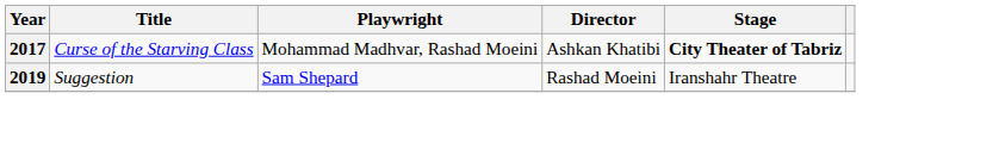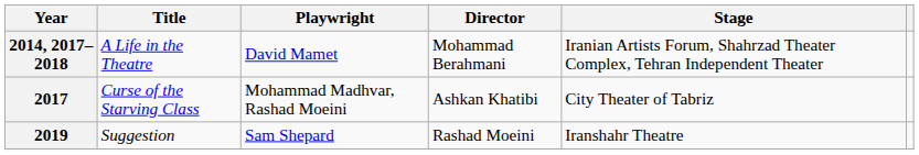+ row: 2014, 2017–2018 | A Life in the Theatre | David Mamet | Mohammad Berahmani | Iranian Artists Forum, Shahrzad Theater Complex, Tehran Independent Theater
2017 | Stage: bold -> normal
